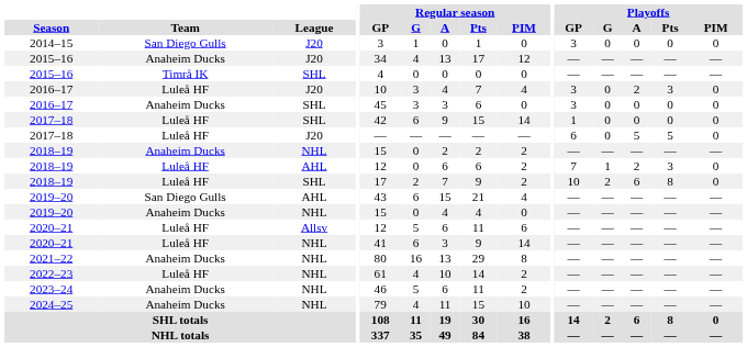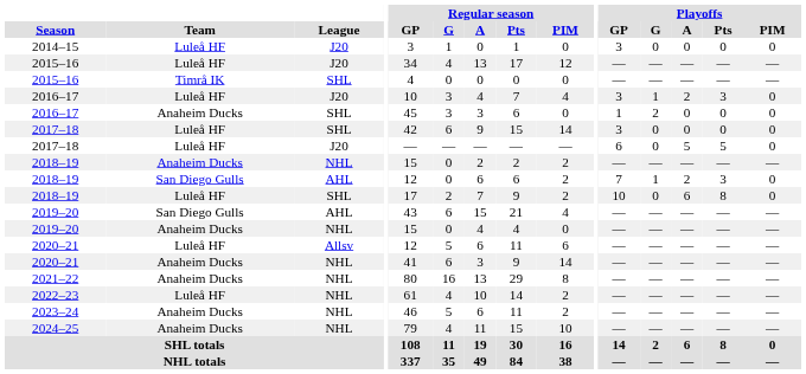2014–15 | Team: San Diego Gulls -> Luleå HF
2015–16 / J20 | Team: Anaheim Ducks -> Luleå HF
2016–17 / J20 | Playoffs / G: 0 -> 1
2016–17 / SHL | Playoffs / GP: 3 -> 1
2016–17 / SHL | Playoffs / G: 0 -> 2
2017–18 / SHL | Playoffs / GP: 1 -> 3
2018–19 / AHL | Team: Luleå HF -> San Diego Gulls
2018–19 / SHL | Playoffs / G: 2 -> 0
2020–21 / NHL | Team: Luleå HF -> Anaheim Ducks
